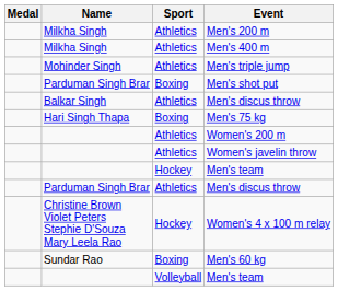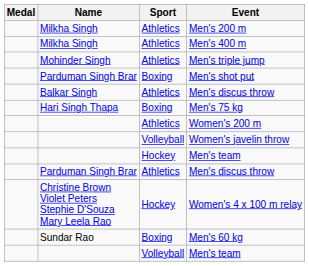Women's javelin throw | Sport: Athletics -> Volleyball
